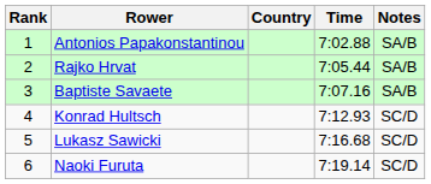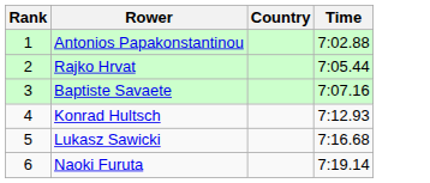- column: Notes | SA/B | SA/B | SA/B | SC/D | SC/D | SC/D
